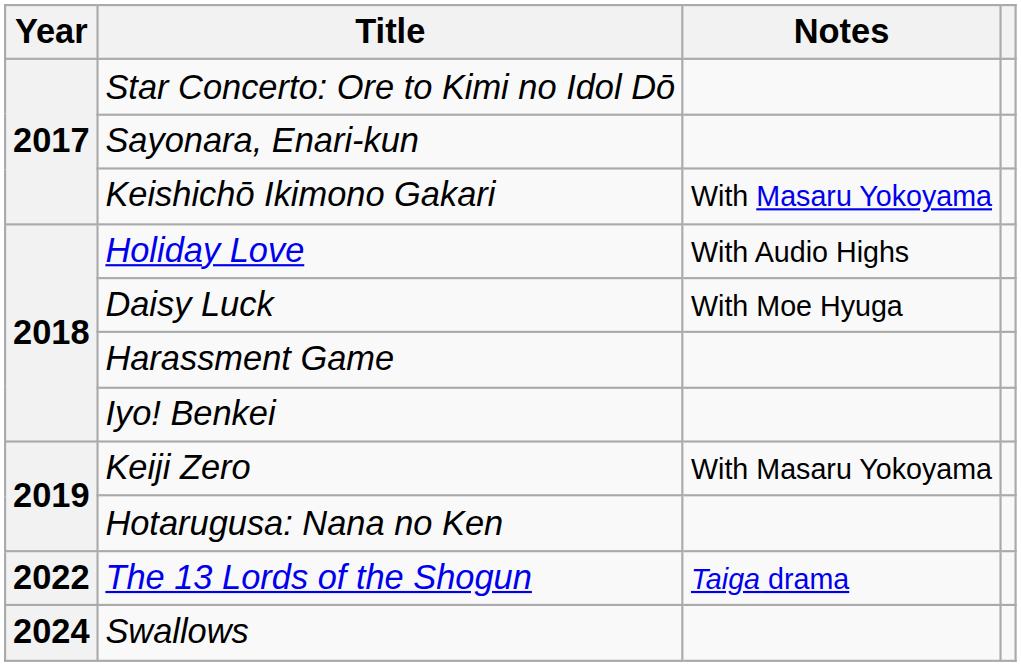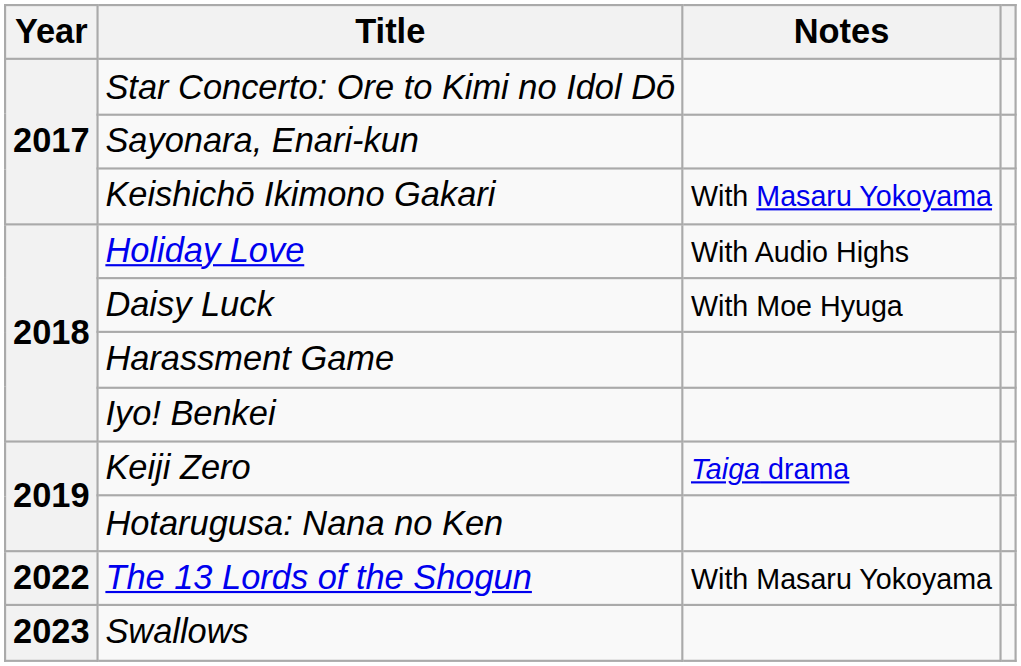Keiji Zero | Notes: With Masaru Yokoyama -> Taiga drama
The 13 Lords of the Shogun | Notes: Taiga drama -> With Masaru Yokoyama
Swallows | Year: 2024 -> 2023
